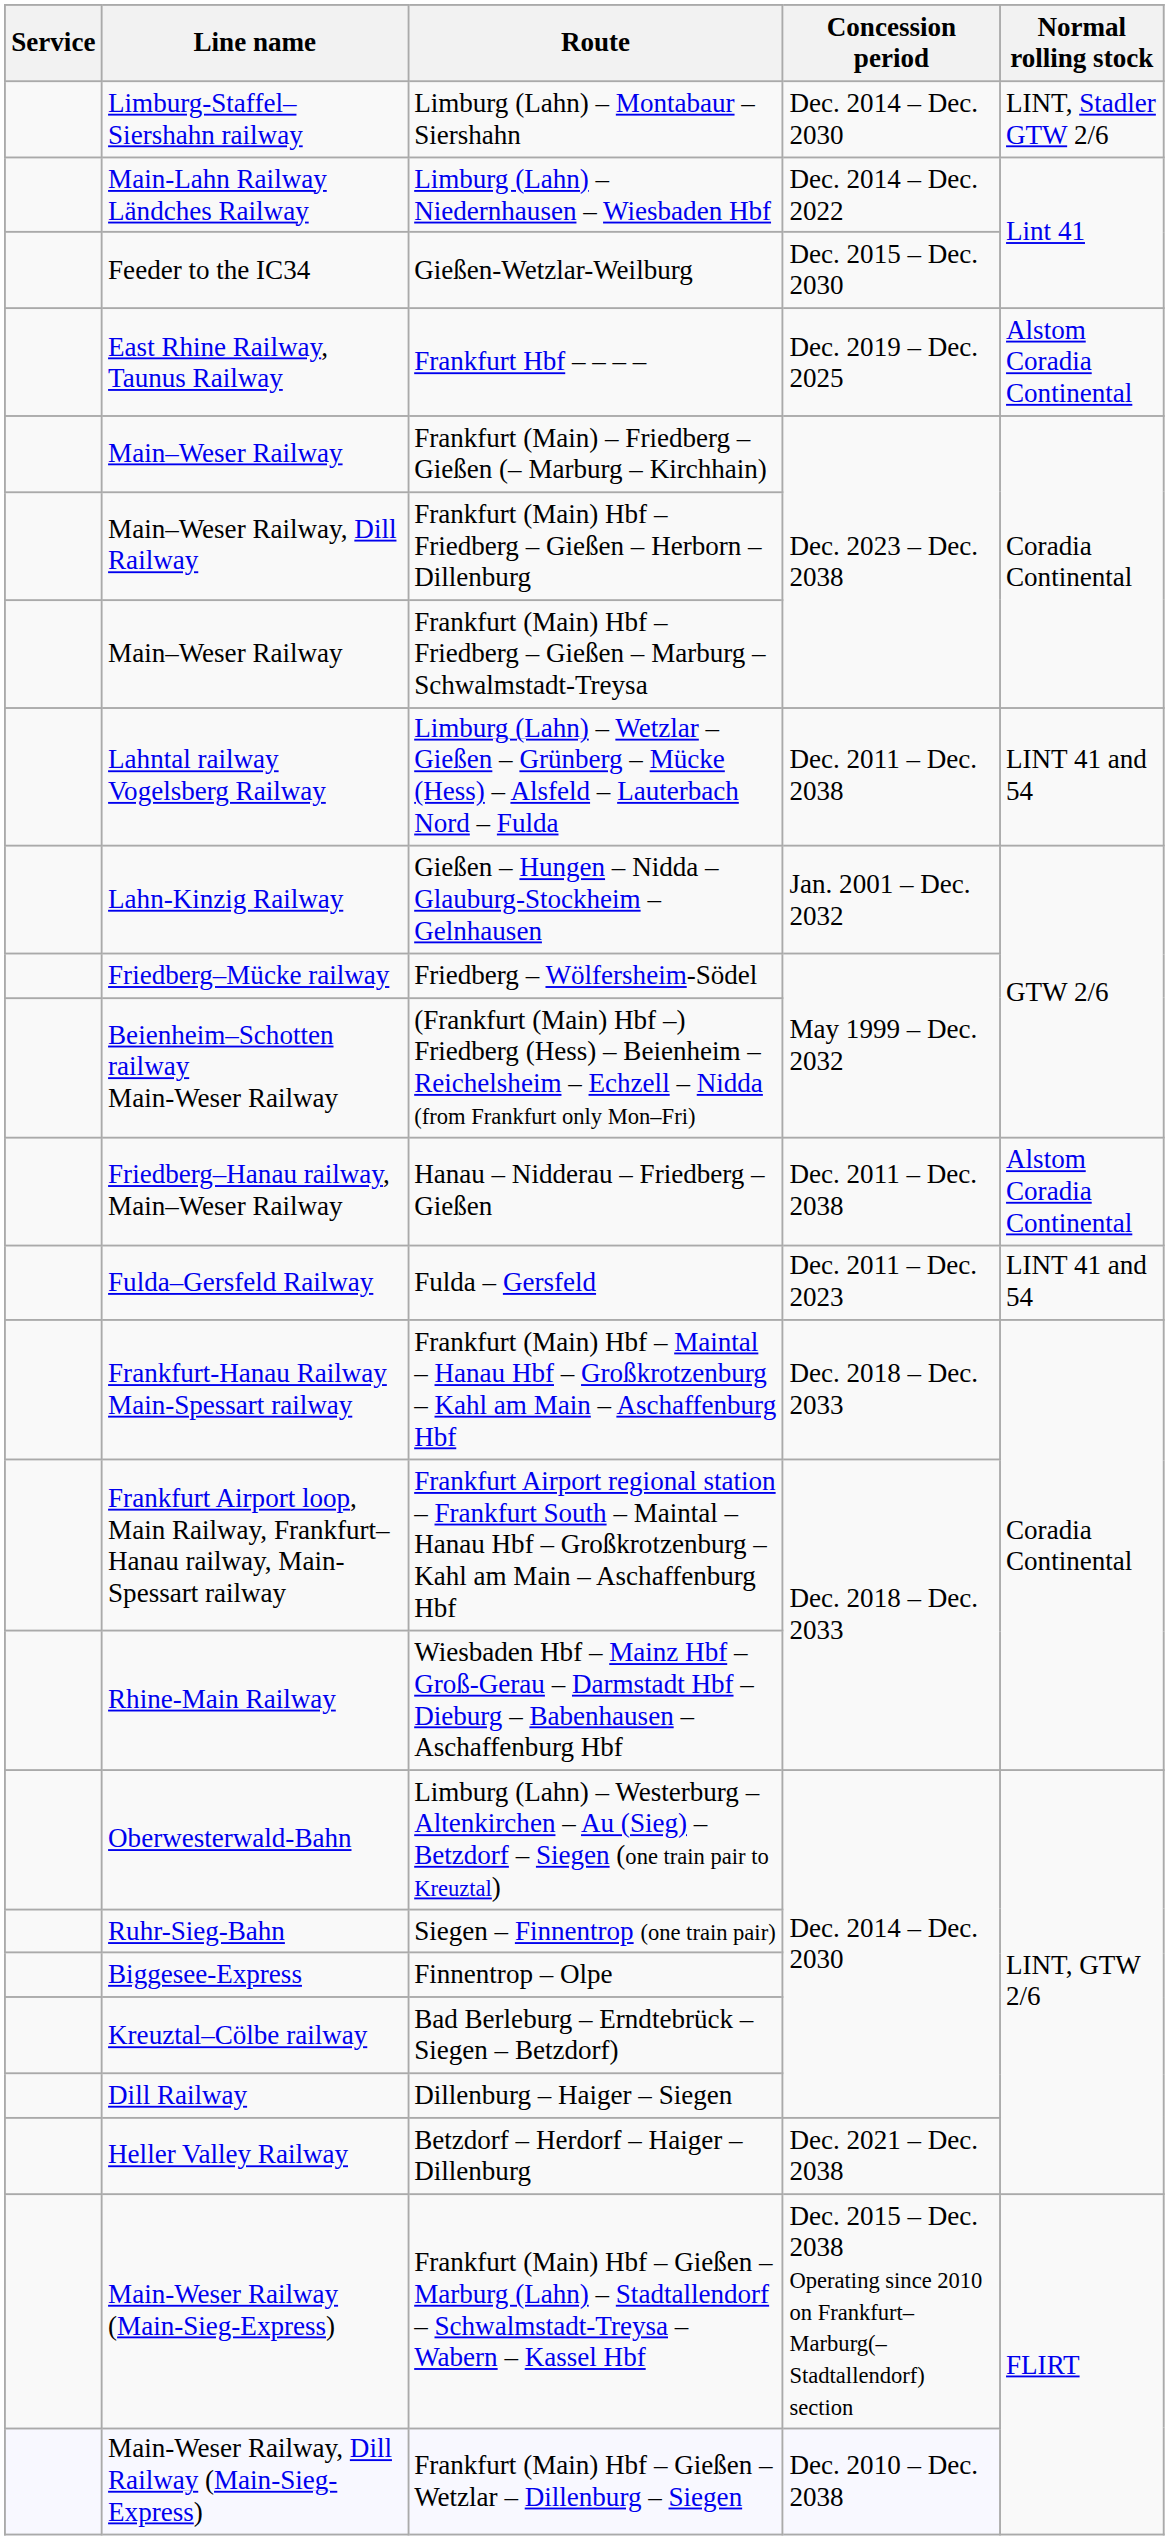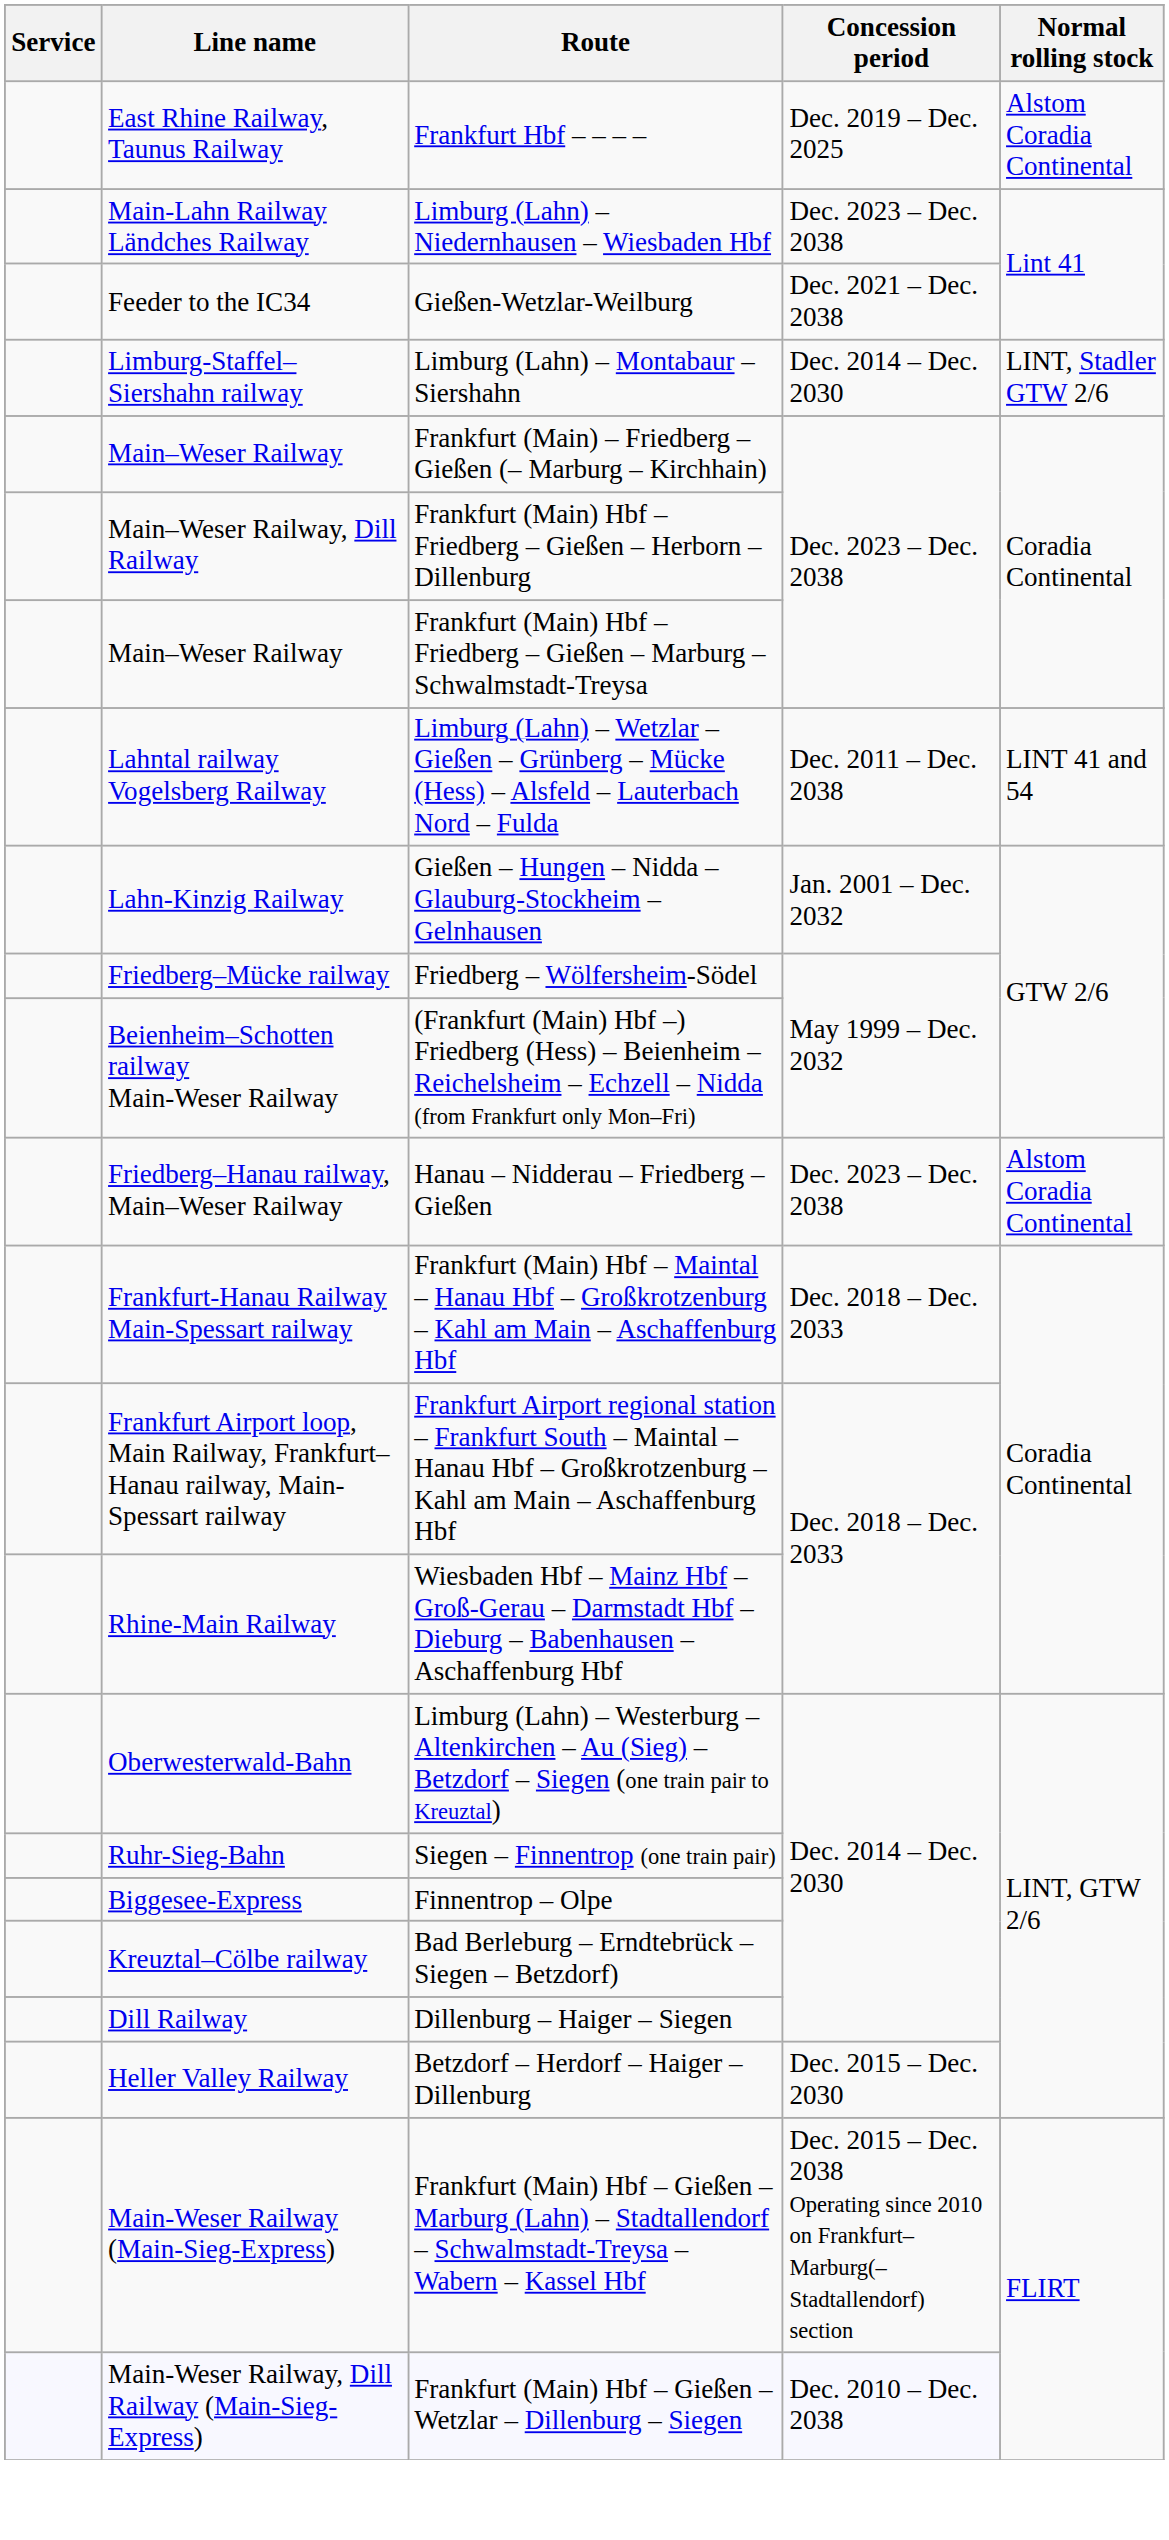rows swapped: Frankfurt Hbf – – – – <-> Limburg (Lahn) – Montabaur – Siershahn
Limburg (Lahn) – Niedernhausen – Wiesbaden Hbf | Concession period: Dec. 2014 – Dec. 2022 -> Dec. 2023 – Dec. 2038
Gießen-Wetzlar-Weilburg | Concession period: Dec. 2015 – Dec. 2030 -> Dec. 2021 – Dec. 2038
Hanau – Nidderau – Friedberg – Gießen | Concession period: Dec. 2011 – Dec. 2038 -> Dec. 2023 – Dec. 2038
- row: Fulda–Gersfeld Railway | Fulda – Gersfeld | Dec. 2011 – Dec. 2023 | LINT 41 and 54
Betzdorf – Herdorf – Haiger – Dillenburg | Concession period: Dec. 2021 – Dec. 2038 -> Dec. 2015 – Dec. 2030
